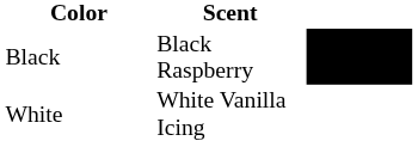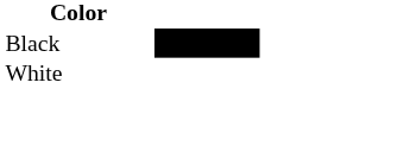- column: Scent | Black Raspberry | White Vanilla Icing
